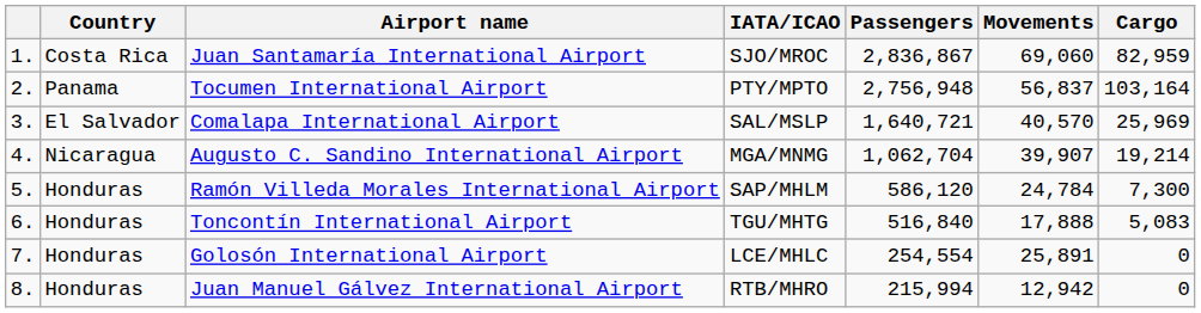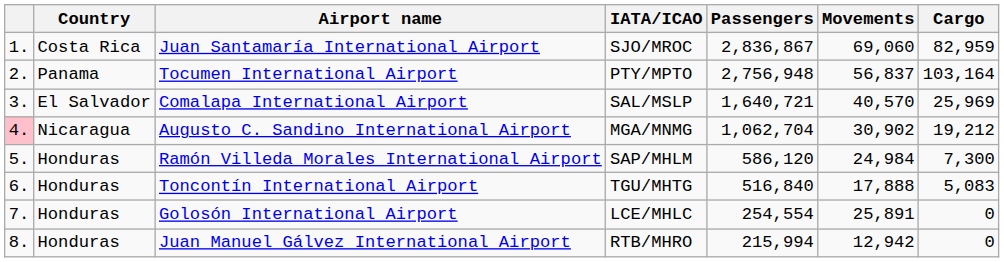Augusto C. Sandino International Airport | column 1: no background -> pink background
Augusto C. Sandino International Airport | Movements: 39,907 -> 30,902
Augusto C. Sandino International Airport | Cargo: 19,214 -> 19,212
Ramón Villeda Morales International Airport | Movements: 24,784 -> 24,984
